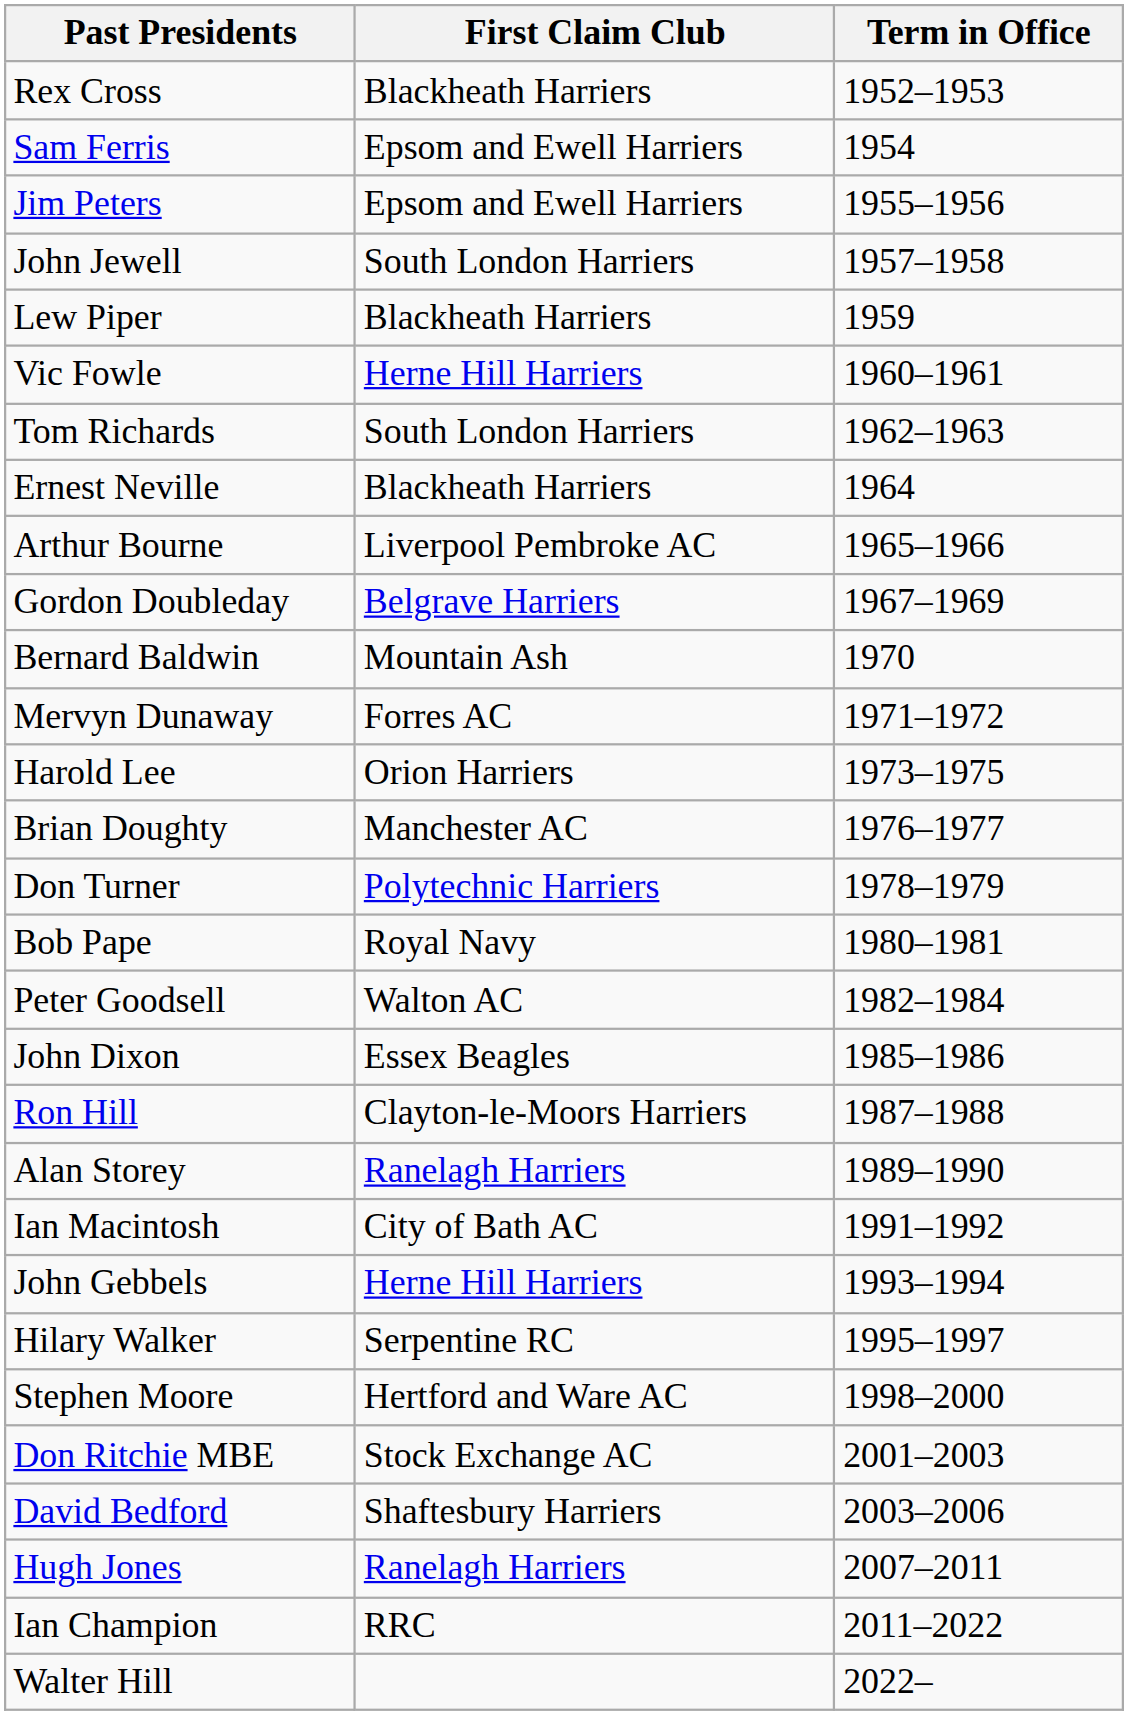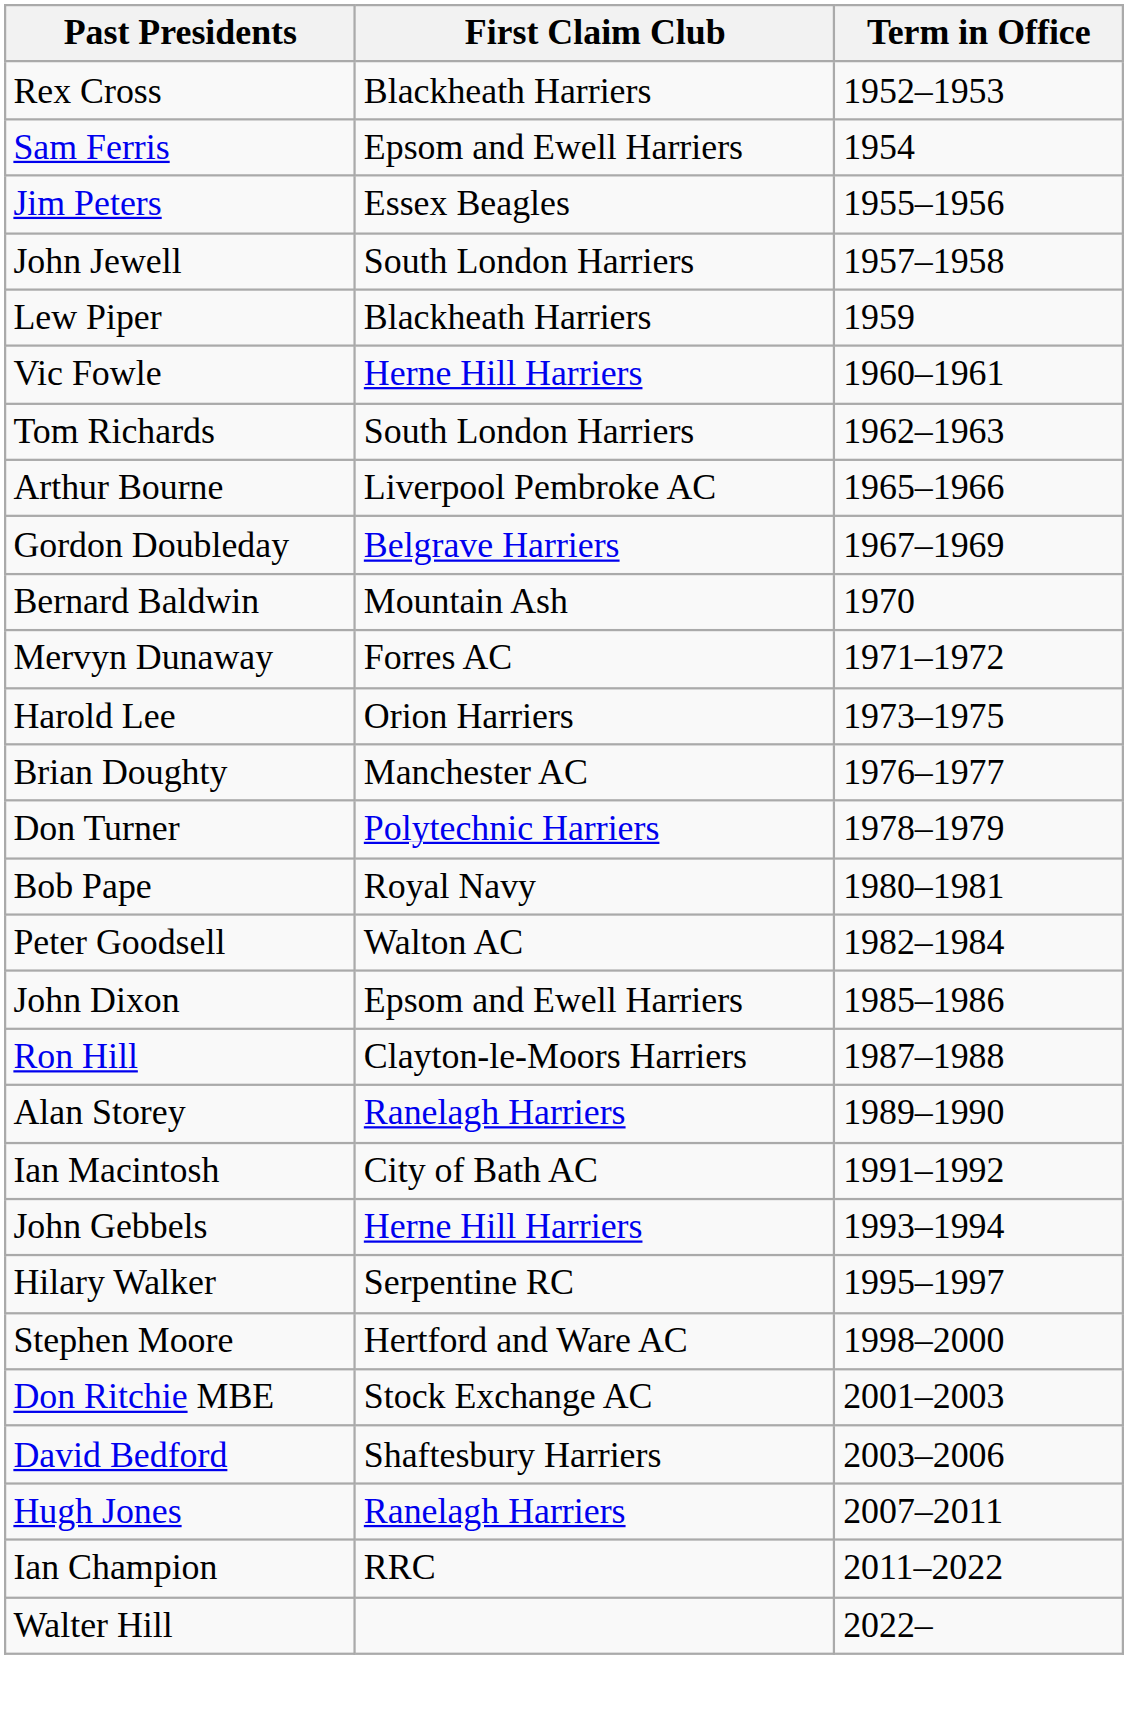Jim Peters | First Claim Club: Epsom and Ewell Harriers -> Essex Beagles
- row: Ernest Neville | Blackheath Harriers | 1964
John Dixon | First Claim Club: Essex Beagles -> Epsom and Ewell Harriers
